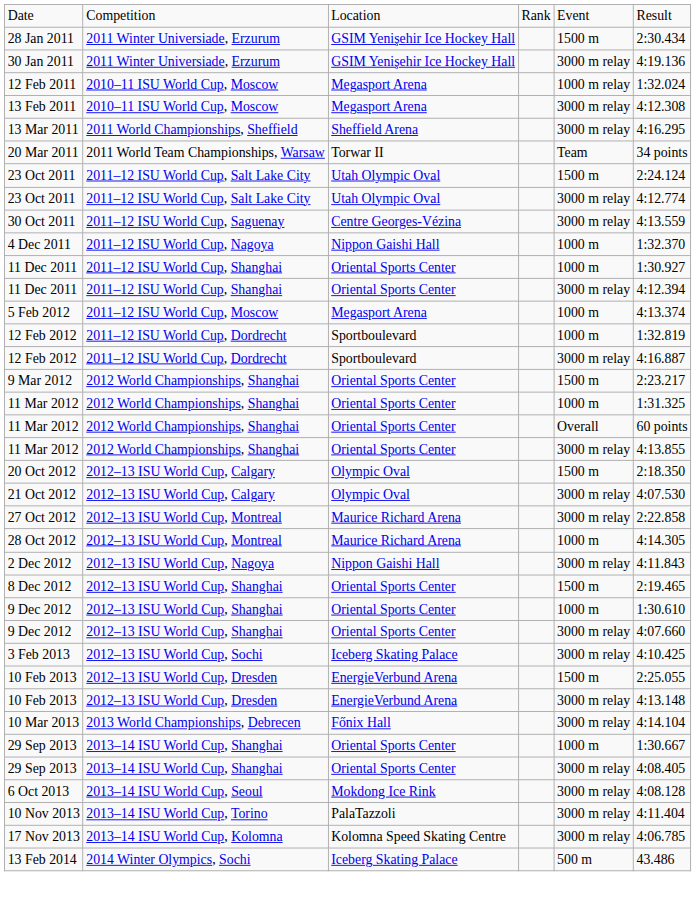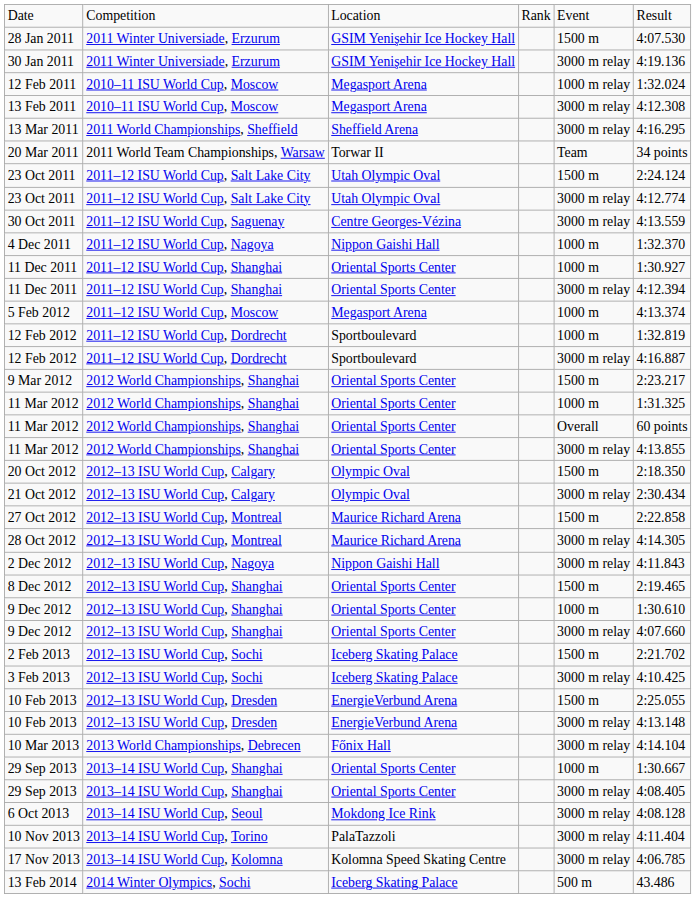28 Jan 2011 | column 6: 2:30.434 -> 4:07.530
21 Oct 2012 | column 6: 4:07.530 -> 2:30.434
27 Oct 2012 | column 5: 3000 m relay -> 1500 m
28 Oct 2012 | column 5: 1000 m -> 3000 m relay
+ row: 2 Feb 2013 | 2012–13 ISU World Cup, Sochi | Iceberg Skating Palace | 1500 m | 2:21.702
